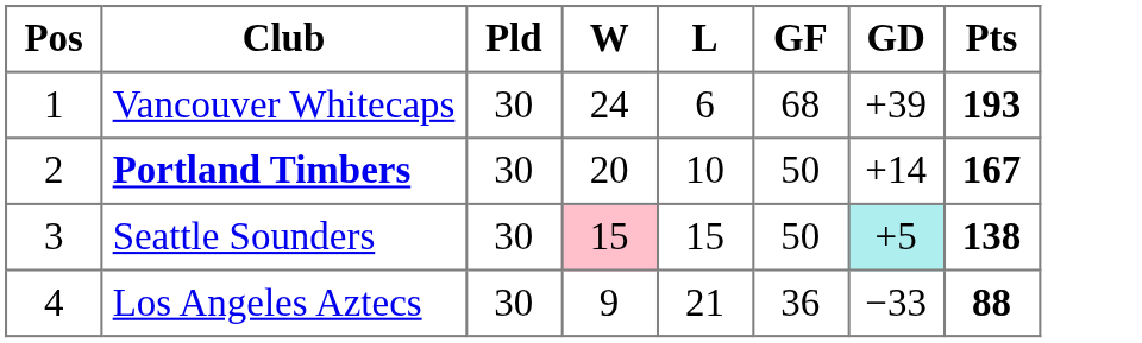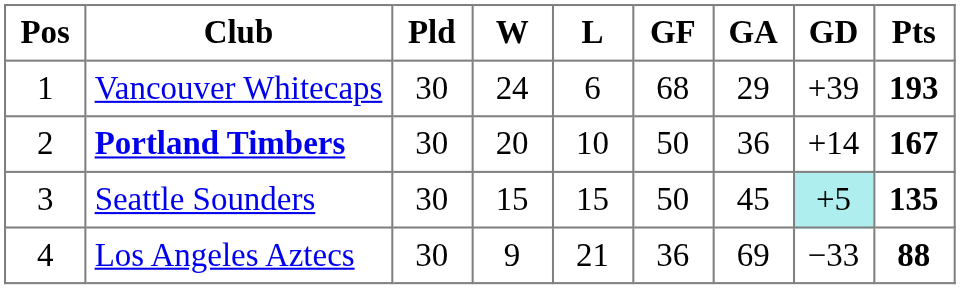+ column: GA | 29 | 36 | 45 | 69
Seattle Sounders | W: pink background -> no background
Seattle Sounders | Pts: 138 -> 135
